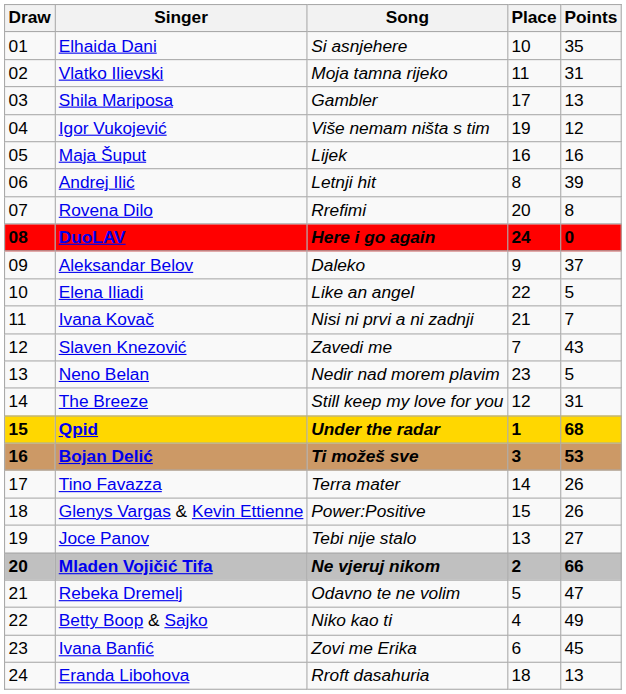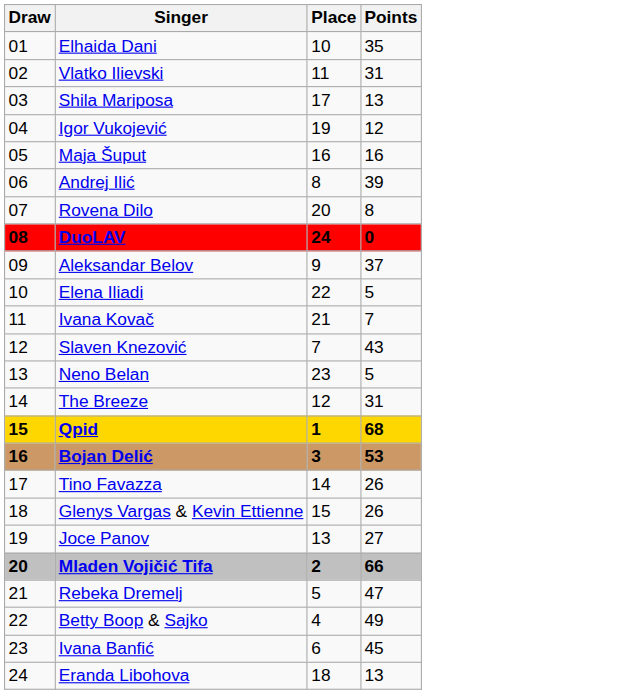- column: Song | Si asnjehere | Moja tamna rijeko | Gambler | Više nemam ništa s tim | Lijek | Letnji hit | Rrefimi | Here i go again | Daleko | Like an angel | Nisi ni prvi a ni zadnji | Zavedi me | Nedir nad morem plavim | Still keep my love for you | Under the radar | Ti možeš sve | Terra mater | Power:Positive | Tebi nije stalo | Ne vjeruj nikom | Odavno te ne volim | Niko kao ti | Zovi me Erika | Rroft dasahuria
